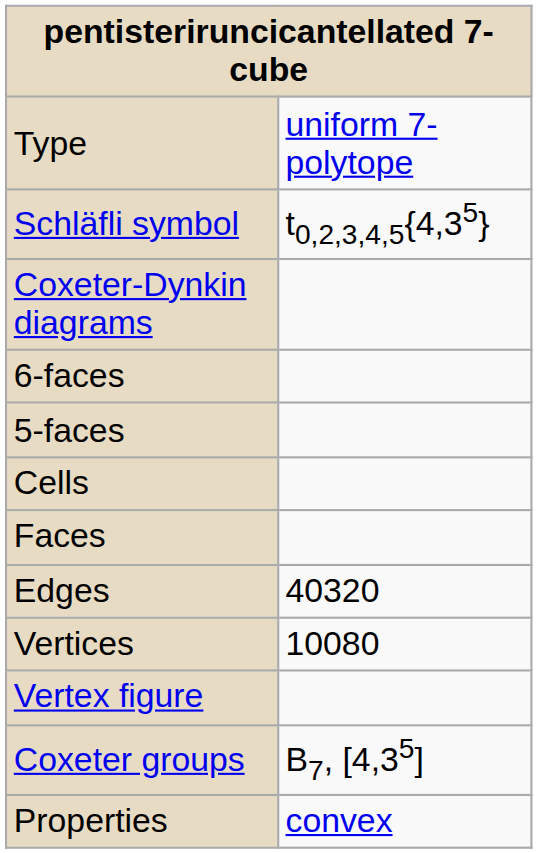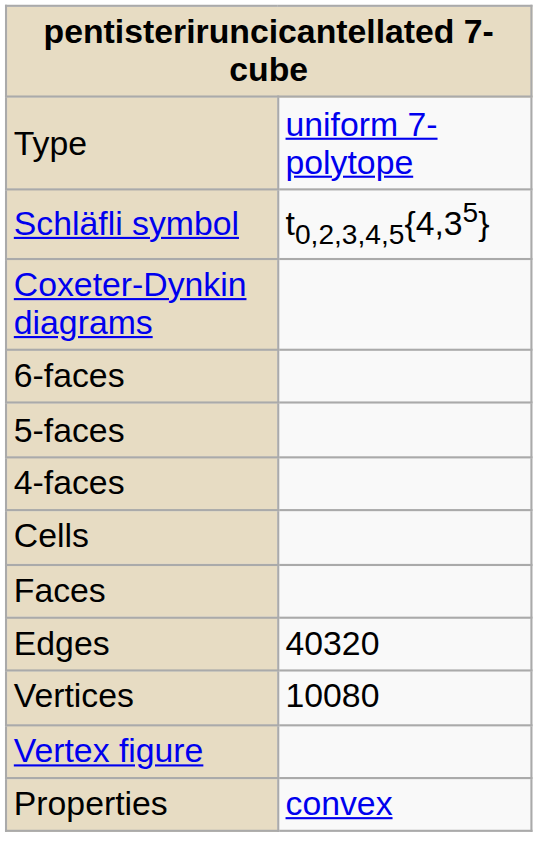+ row: 4-faces
- row: Coxeter groups | B7, [4,35]
